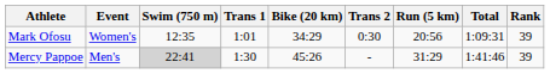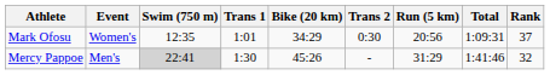Mark Ofosu | Rank: 39 -> 37
Mercy Pappoe | Rank: 39 -> 32
